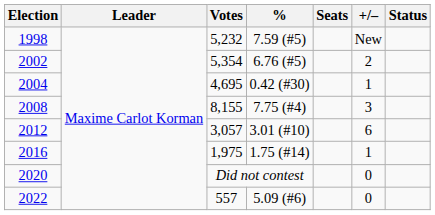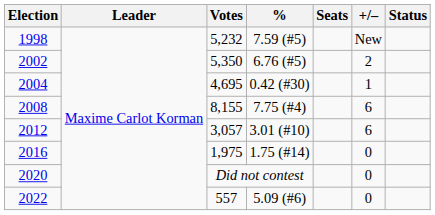2002 | Votes: 5,354 -> 5,350
2008 | +/–: 3 -> 6
2016 | +/–: 1 -> 0
